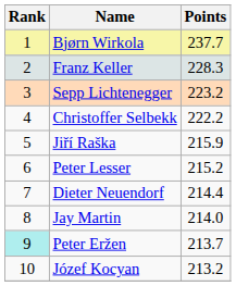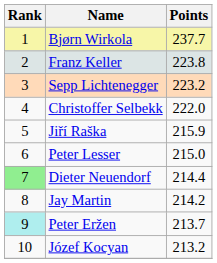Franz Keller | Points: 228.3 -> 223.8
Christoffer Selbekk | Points: 222.2 -> 222.0
Peter Lesser | Points: 215.2 -> 215.0
Dieter Neuendorf | Rank: no background -> lightgreen background
Jay Martin | Points: 214.0 -> 214.2
